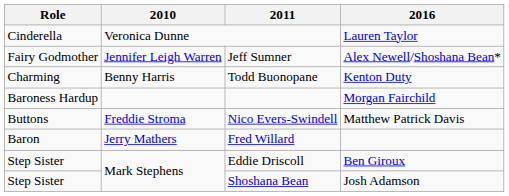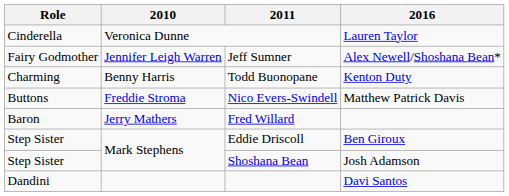- row: Baroness Hardup | Morgan Fairchild
+ row: Dandini | Davi Santos
